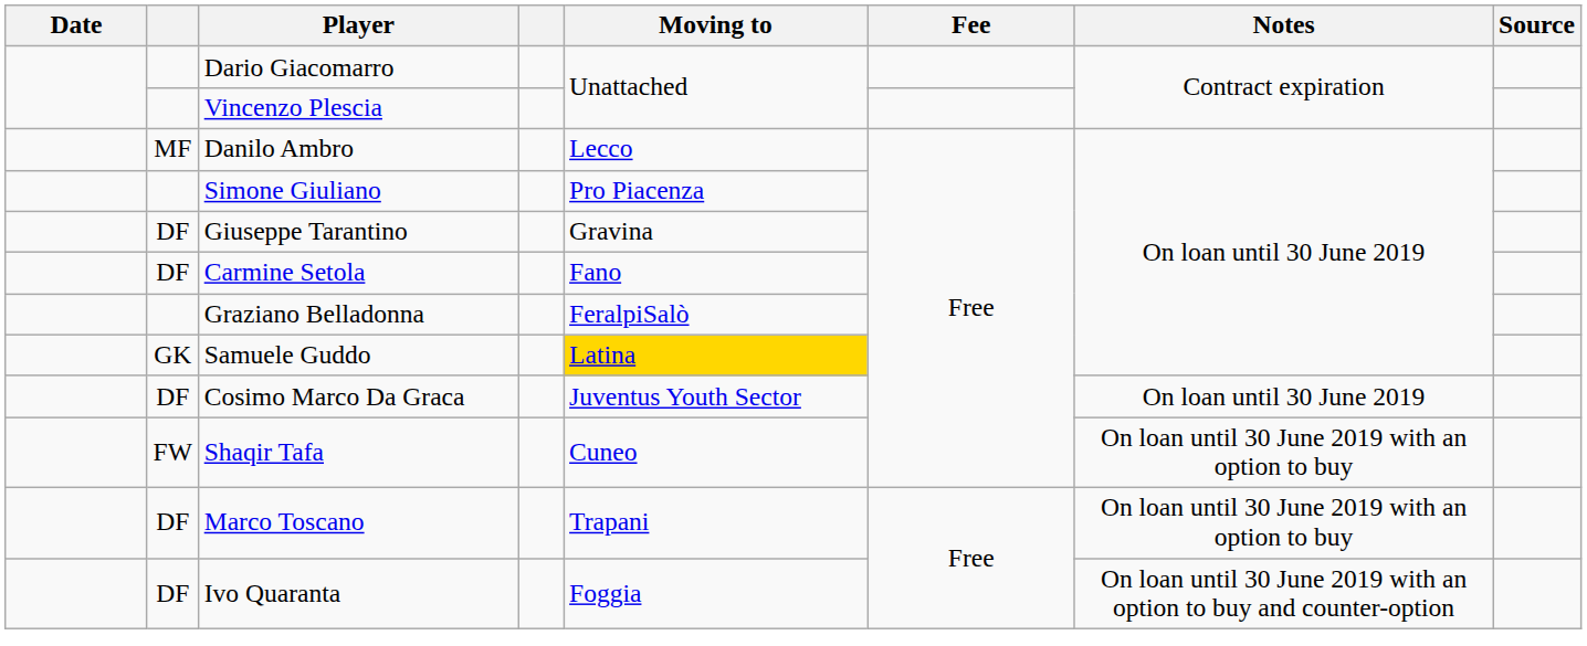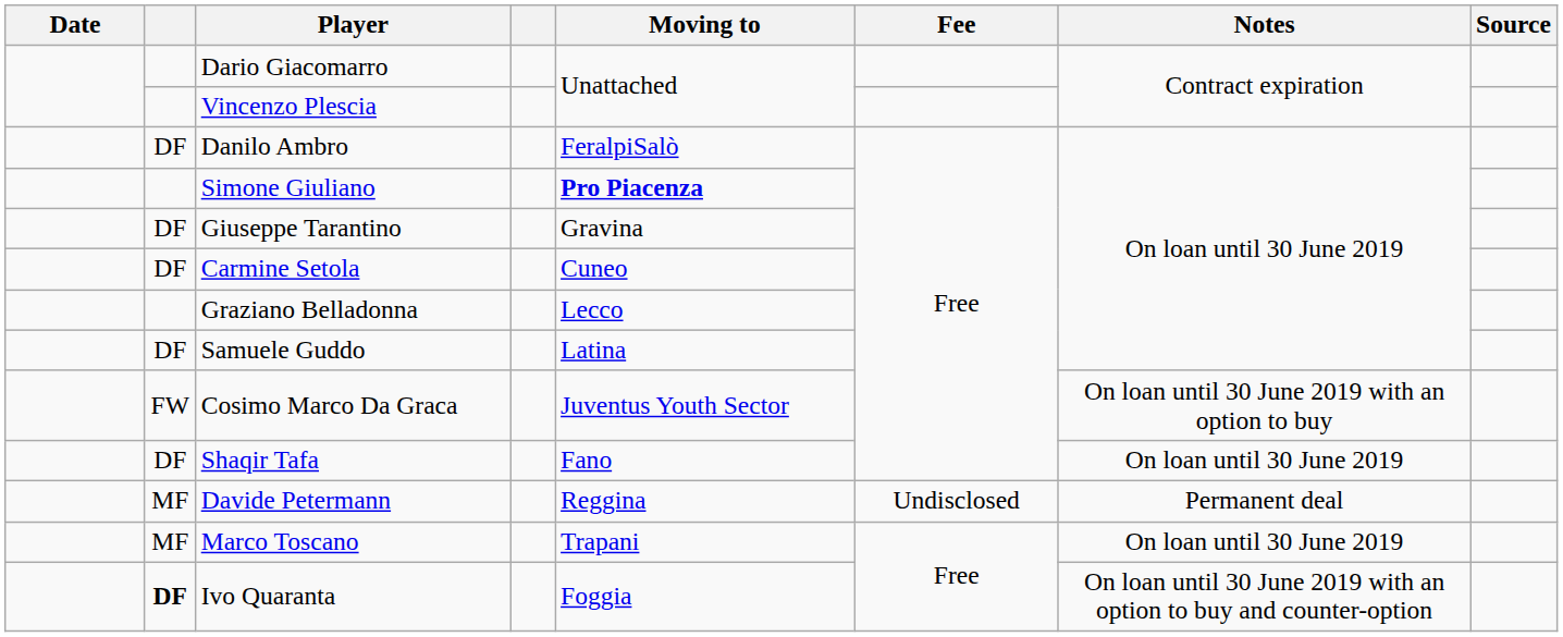Danilo Ambro | column 2: MF -> DF
Danilo Ambro | Moving to: Lecco -> FeralpiSalò
Simone Giuliano | Moving to: normal -> bold
Carmine Setola | Moving to: Fano -> Cuneo
Graziano Belladonna | Moving to: FeralpiSalò -> Lecco
Samuele Guddo | column 2: GK -> DF
Samuele Guddo | Moving to: gold background -> no background
Cosimo Marco Da Graca | column 2: DF -> FW
Cosimo Marco Da Graca | Notes: On loan until 30 June 2019 -> On loan until 30 June 2019 with an option to buy
Shaqir Tafa | column 2: FW -> DF
Shaqir Tafa | Moving to: Cuneo -> Fano
Shaqir Tafa | Notes: On loan until 30 June 2019 with an option to buy -> On loan until 30 June 2019
+ row: MF | Davide Petermann | Reggina | Undisclosed | Permanent deal
Marco Toscano | column 2: DF -> MF
Marco Toscano | Notes: On loan until 30 June 2019 with an option to buy -> On loan until 30 June 2019
Ivo Quaranta | column 2: normal -> bold
